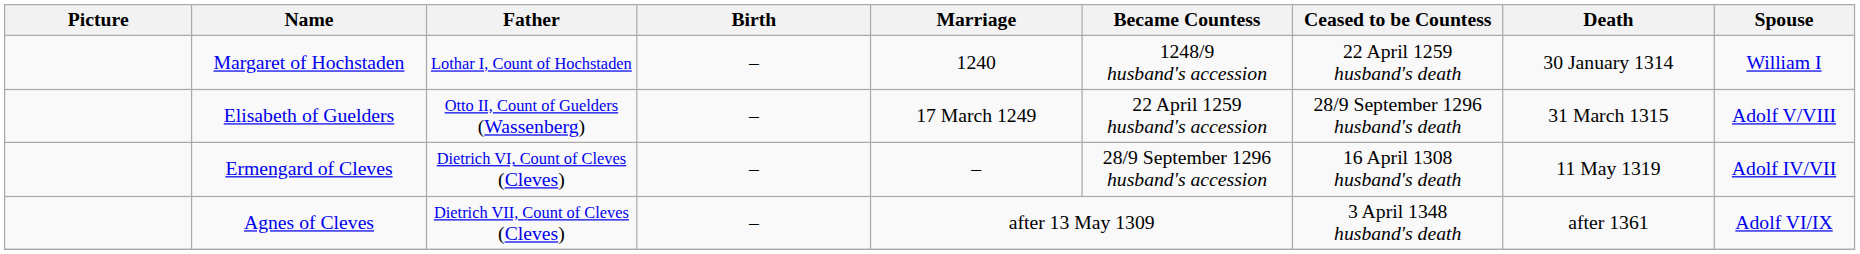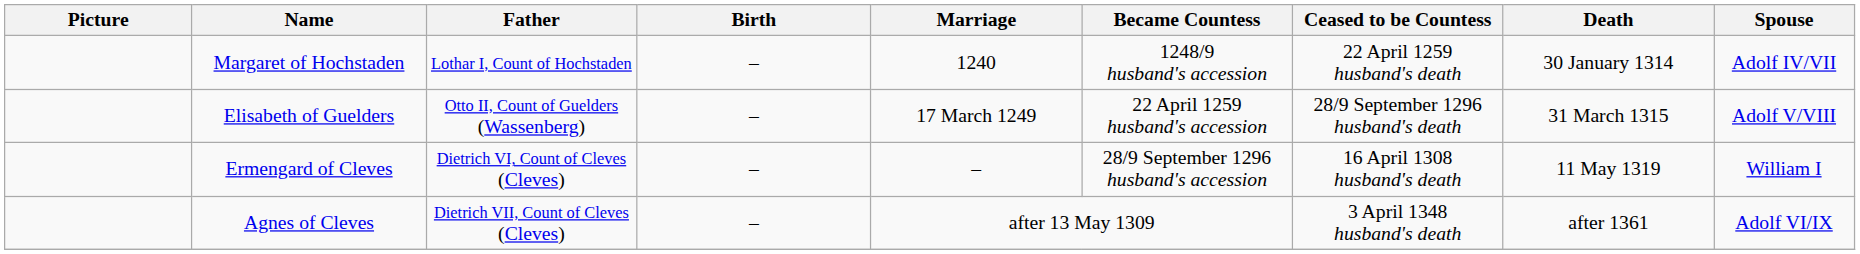Margaret of Hochstaden | Spouse: William I -> Adolf IV/VII
Ermengard of Cleves | Spouse: Adolf IV/VII -> William I
